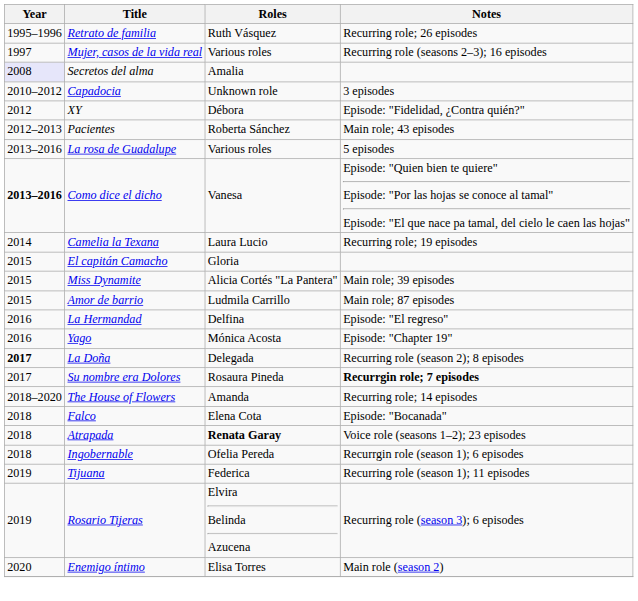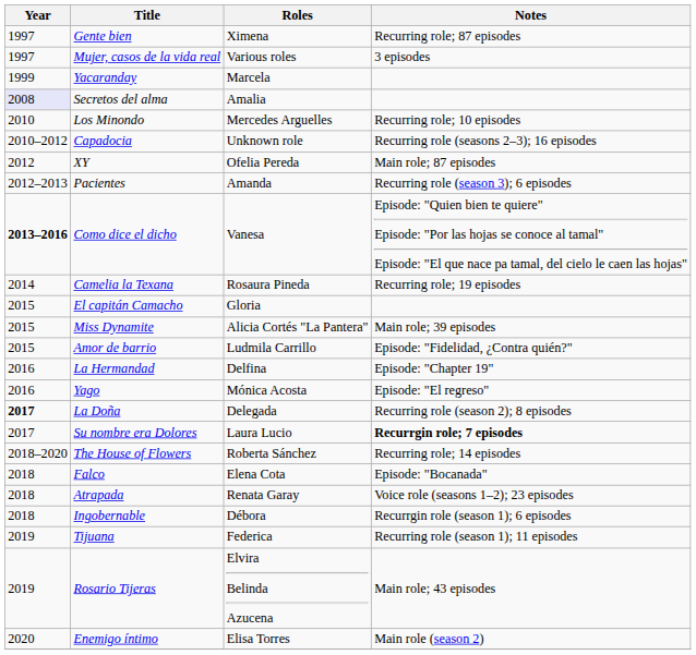- row: 1995–1996 | Retrato de familia | Ruth Vásquez | Recurring role; 26 episodes
+ row: 1997 | Gente bien | Ximena | Recurring role; 87 episodes
Mujer, casos de la vida real | Notes: Recurring role (seasons 2–3); 16 episodes -> 3 episodes
+ row: 1999 | Yacaranday | Marcela
+ row: 2010 | Los Minondo | Mercedes Arguelles | Recurring role; 10 episodes
Capadocia | Notes: 3 episodes -> Recurring role (seasons 2–3); 16 episodes
XY | Roles: Débora -> Ofelia Pereda
XY | Notes: Episode: "Fidelidad, ¿Contra quién?" -> Main role; 87 episodes
Pacientes | Roles: Roberta Sánchez -> Amanda
Pacientes | Notes: Main role; 43 episodes -> Recurring role (season 3); 6 episodes
- row: 2013–2016 | La rosa de Guadalupe | Various roles | 5 episodes
Camelia la Texana | Roles: Laura Lucio -> Rosaura Pineda
Amor de barrio | Notes: Main role; 87 episodes -> Episode: "Fidelidad, ¿Contra quién?"
La Hermandad | Notes: Episode: "El regreso" -> Episode: "Chapter 19"
Yago | Notes: Episode: "Chapter 19" -> Episode: "El regreso"
Su nombre era Dolores | Roles: Rosaura Pineda -> Laura Lucio
The House of Flowers | Roles: Amanda -> Roberta Sánchez
Atrapada | Roles: bold -> normal
Ingobernable | Roles: Ofelia Pereda -> Débora
Rosario Tijeras | Notes: Recurring role (season 3); 6 episodes -> Main role; 43 episodes
